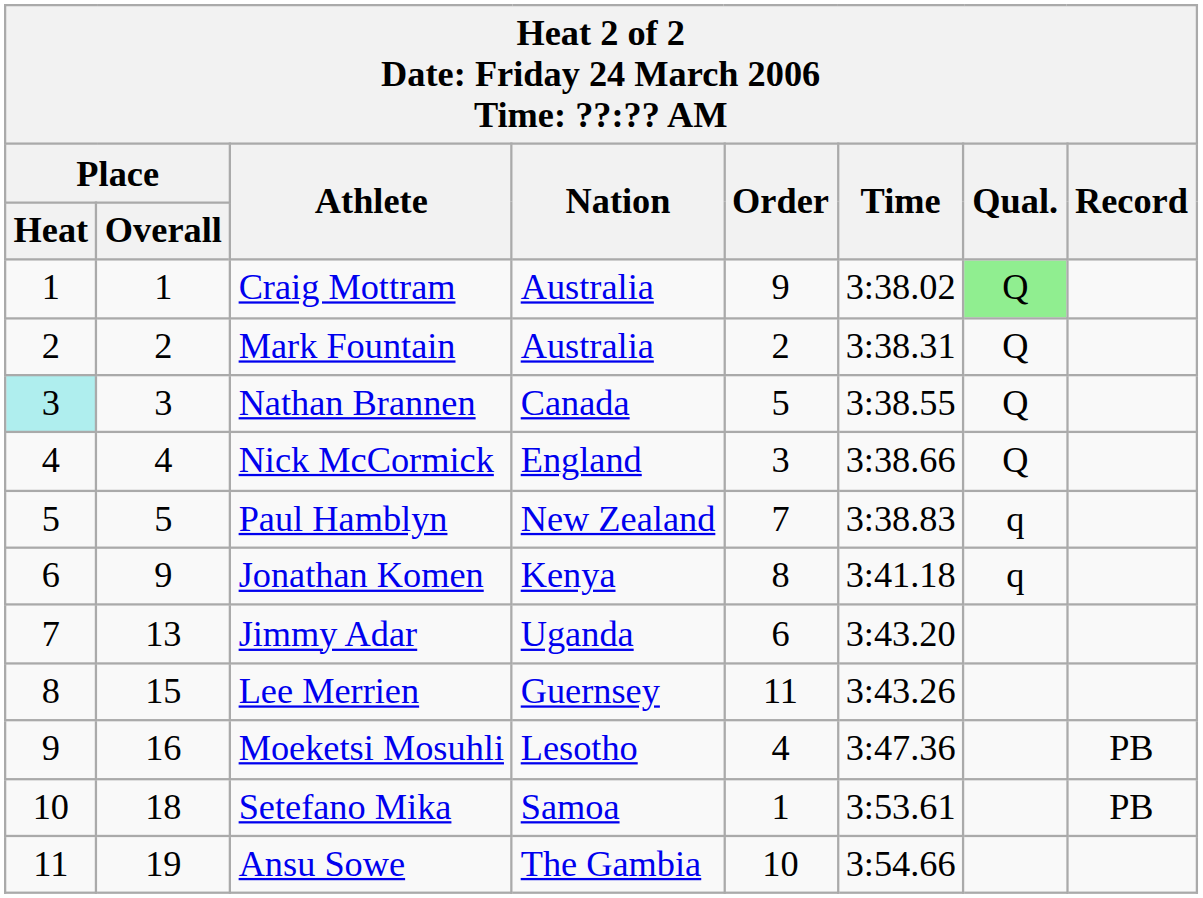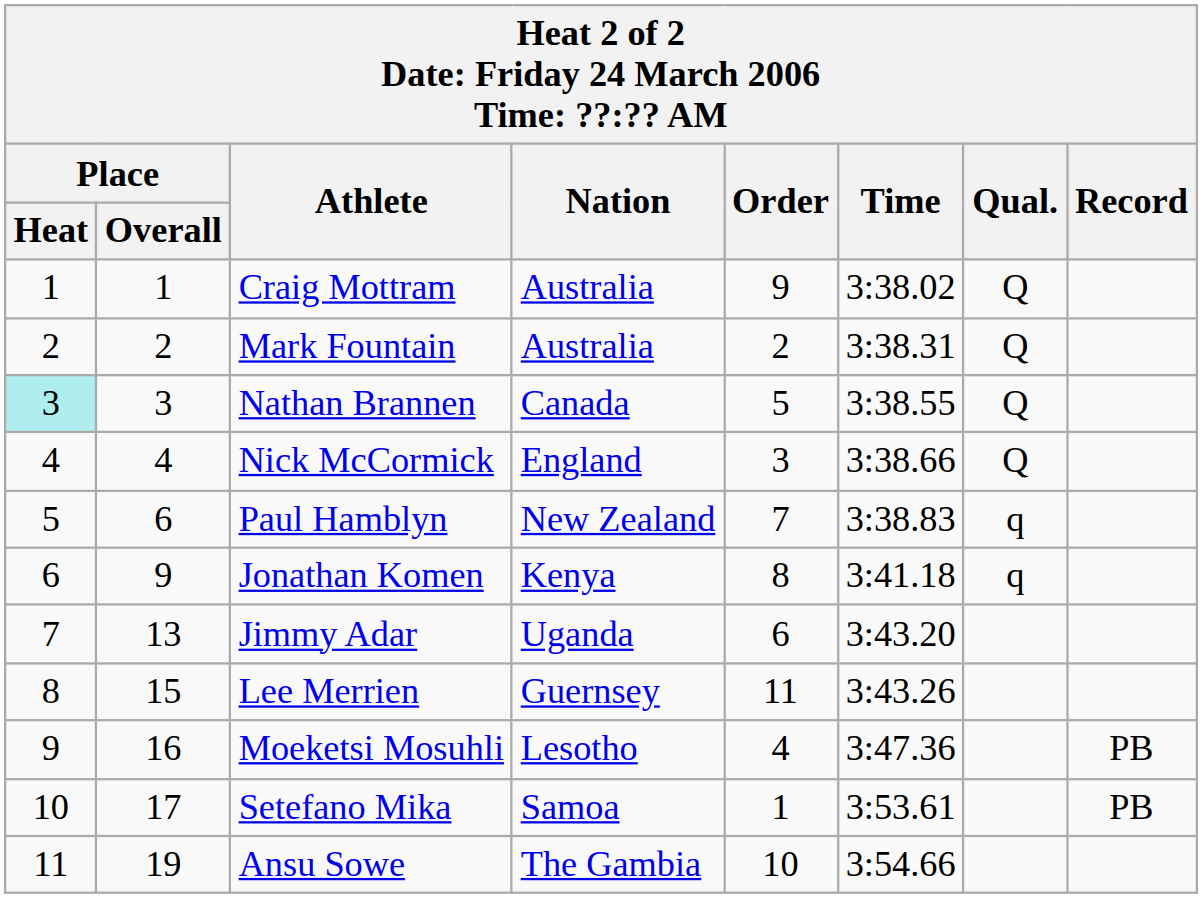Craig Mottram | Qual.: lightgreen background -> no background
Paul Hamblyn | Place / Overall: 5 -> 6
Setefano Mika | Place / Overall: 18 -> 17
